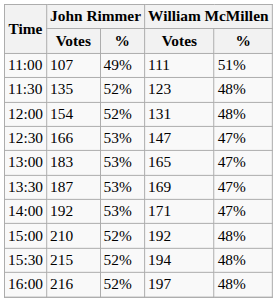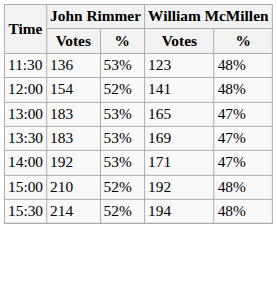- row: 11:00 | 107 | 49% | 111 | 51%
11:30 | John Rimmer / Votes: 135 -> 136
11:30 | John Rimmer / %: 52% -> 53%
12:00 | William McMillen / Votes: 131 -> 141
- row: 12:30 | 166 | 53% | 147 | 47%
13:30 | John Rimmer / Votes: 187 -> 183
15:30 | John Rimmer / Votes: 215 -> 214
- row: 16:00 | 216 | 52% | 197 | 48%
